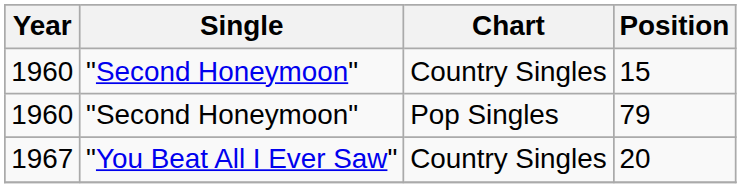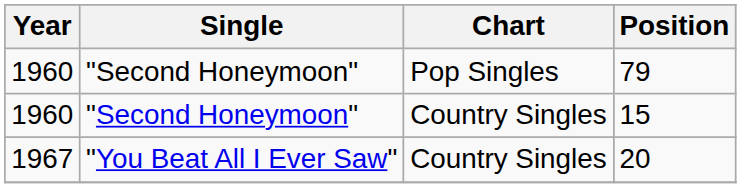rows swapped: 15 <-> 79
